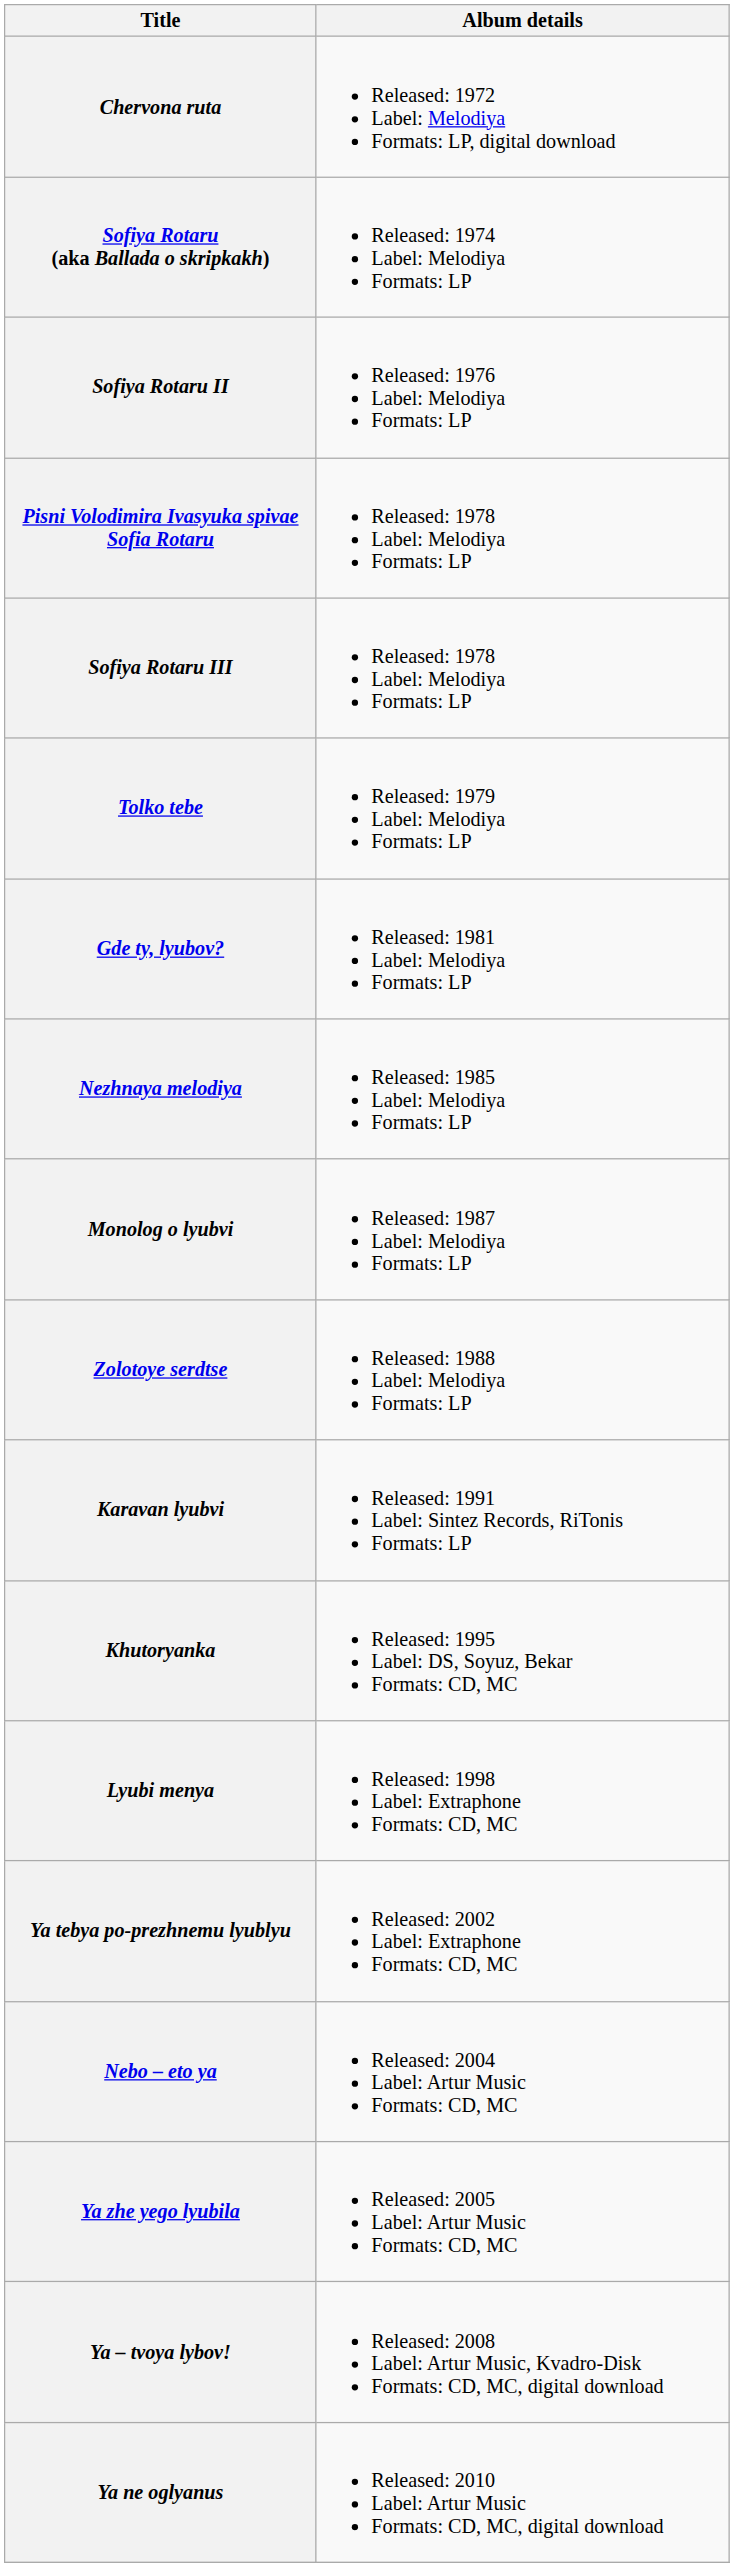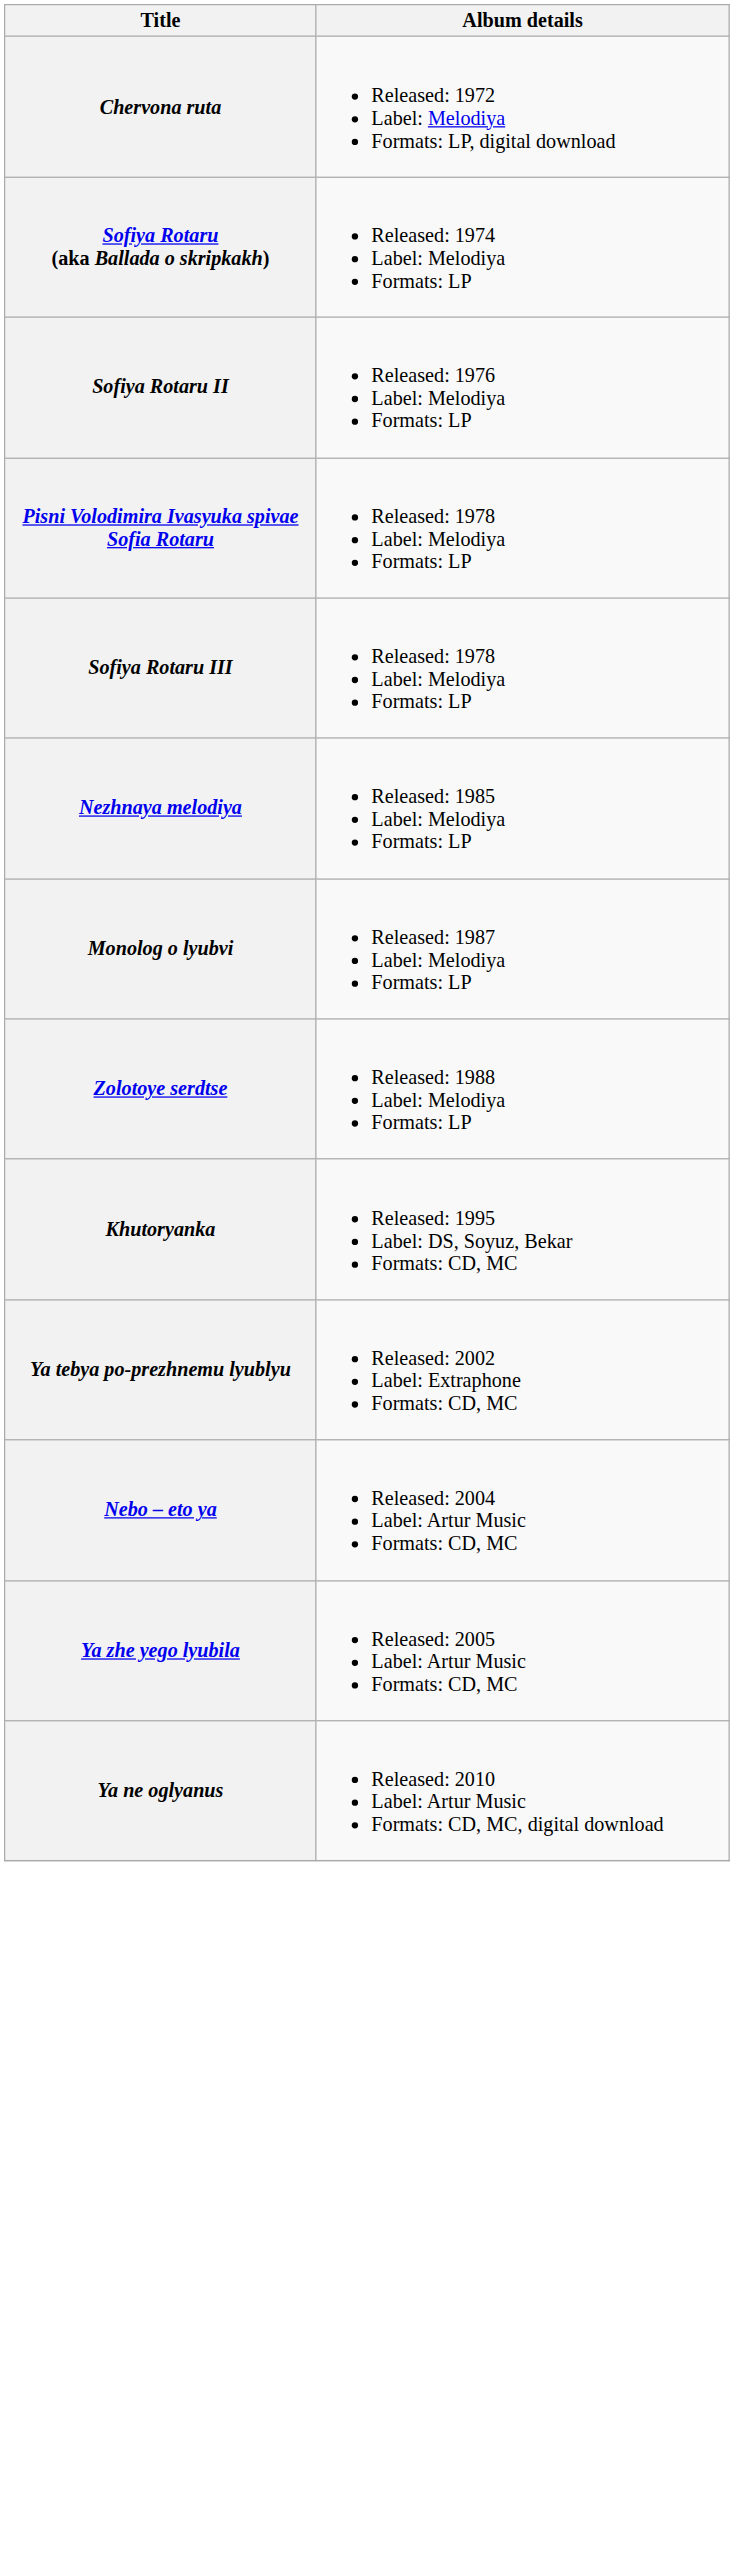- row: Tolko tebe | Released: 1979 Label: Melodiya Formats: LP
- row: Gde ty, lyubov? | Released: 1981 Label: Melodiya Formats: LP
- row: Karavan lyubvi | Released: 1991 Label: Sintez Records, RiTonis Formats: LP
- row: Lyubi menya | Released: 1998 Label: Extraphone Formats: CD, MC
- row: Ya – tvoya lybov! | Released: 2008 Label: Artur Music, Kvadro-Disk Formats: CD, MC, digital download
